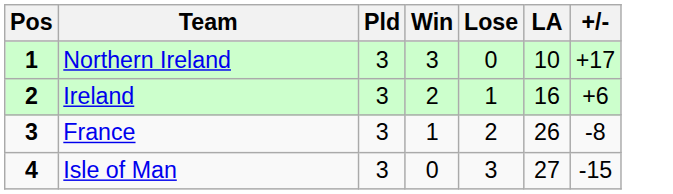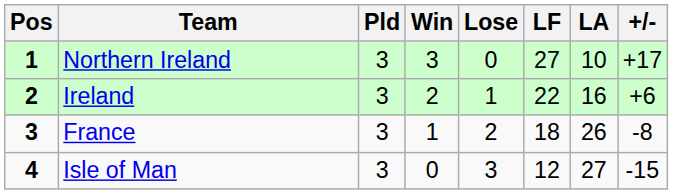+ column: LF | 27 | 22 | 18 | 12
